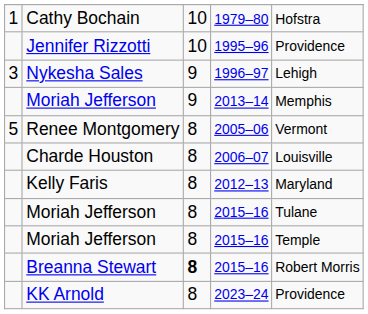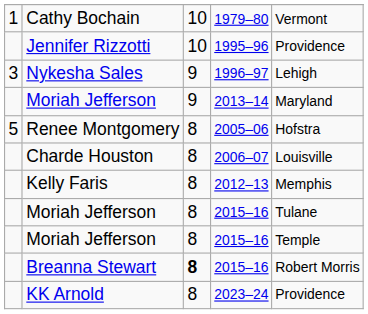Cathy Bochain | column 5: Hofstra -> Vermont
Moriah Jefferson / 2013–14 | column 5: Memphis -> Maryland
Renee Montgomery | column 5: Vermont -> Hofstra
Kelly Faris | column 5: Maryland -> Memphis
